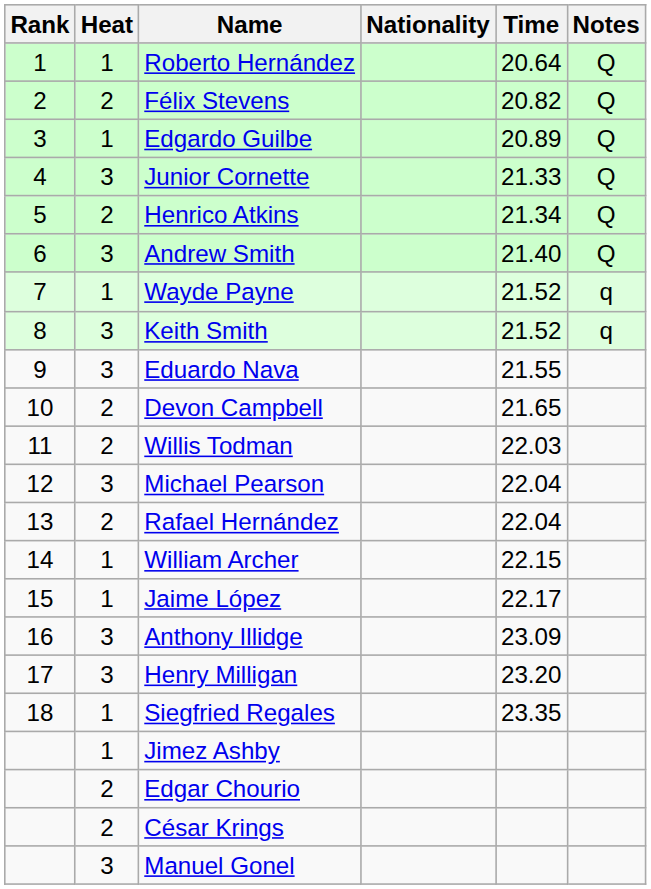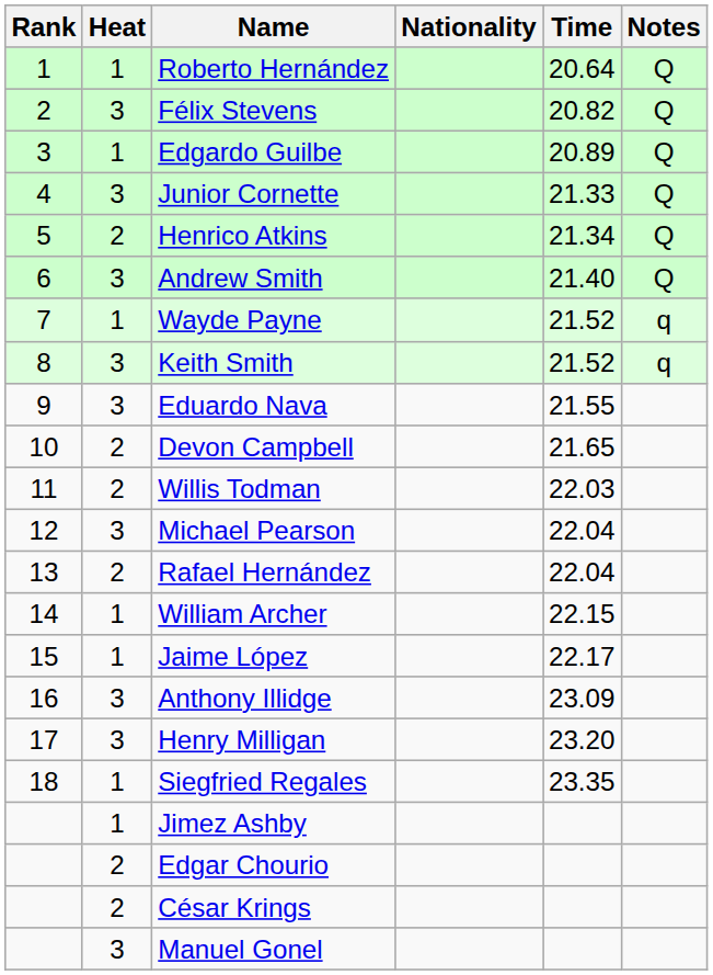Félix Stevens | Heat: 2 -> 3
